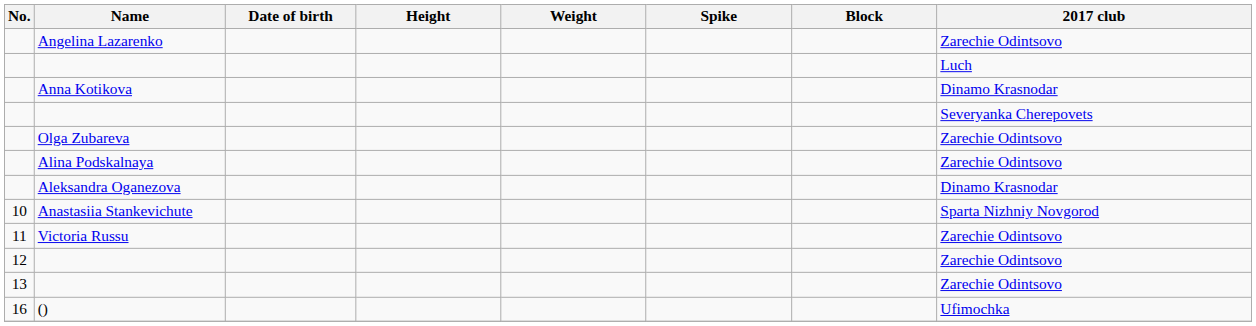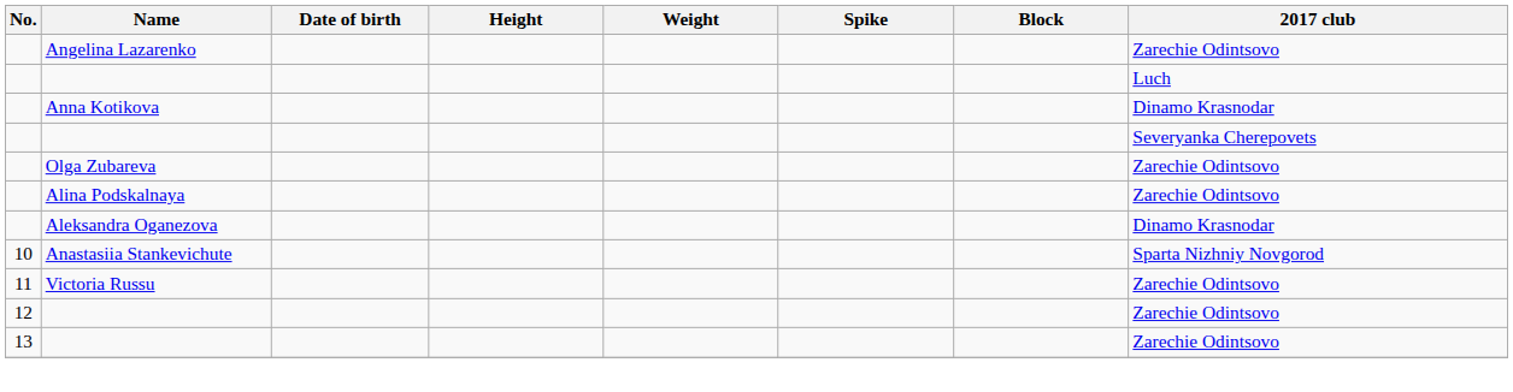- row: 16 | () | Ufimochka
